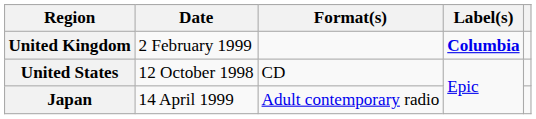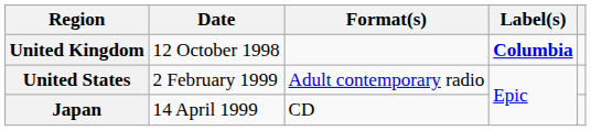United Kingdom | Date: 2 February 1999 -> 12 October 1998
United States | Date: 12 October 1998 -> 2 February 1999
United States | Format(s): CD -> Adult contemporary radio
Japan | Format(s): Adult contemporary radio -> CD
